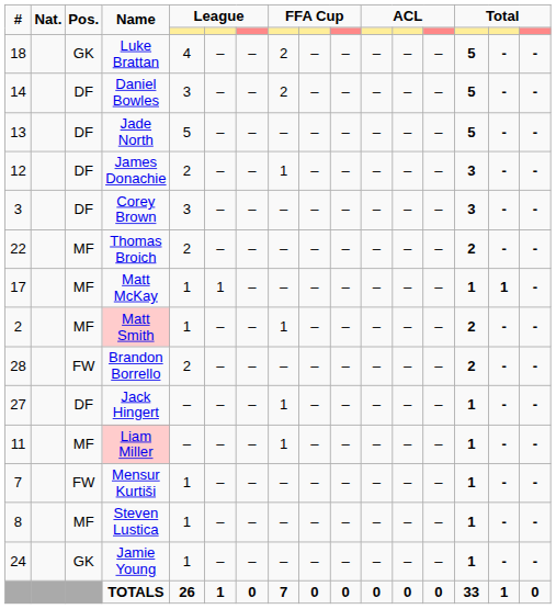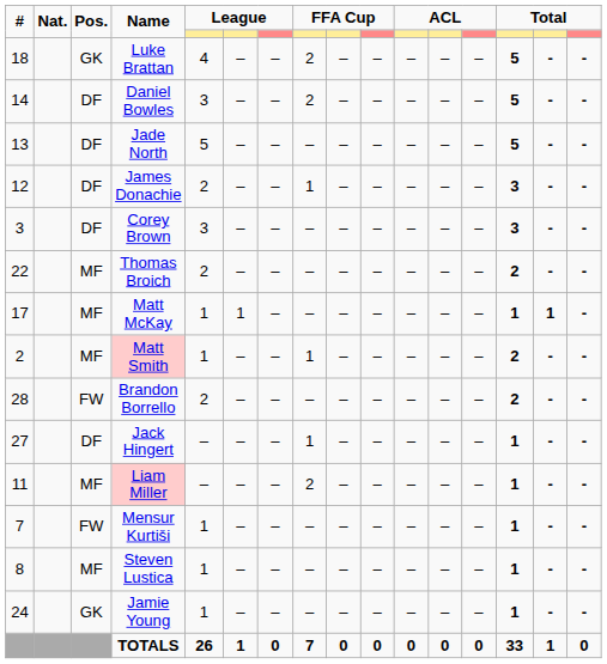Liam Miller | column 8: 1 -> 2
